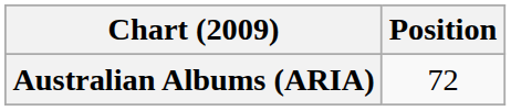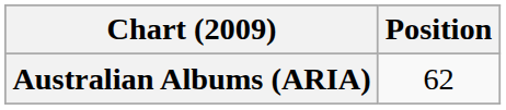Australian Albums (ARIA) | Position: 72 -> 62
